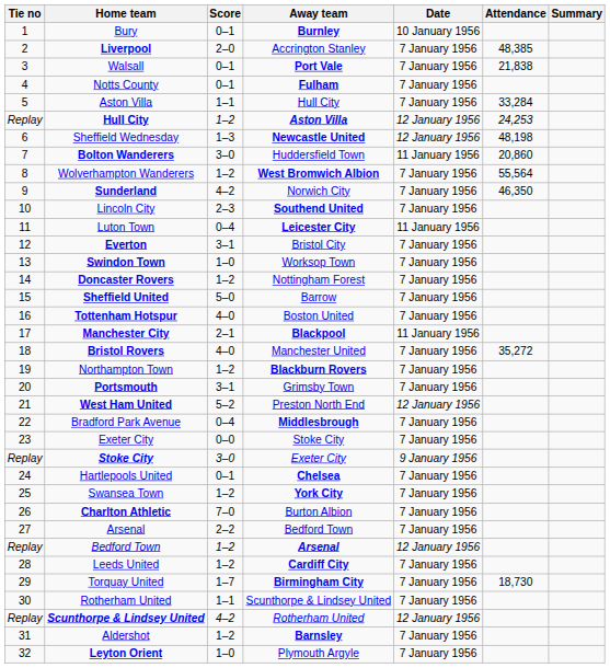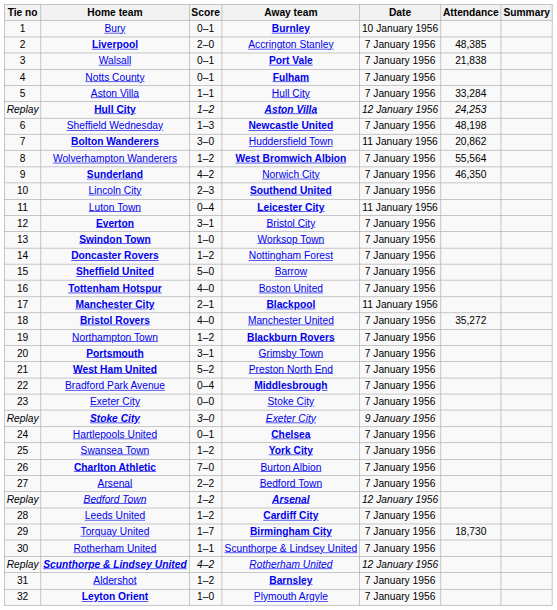Sheffield Wednesday | Date: 12 January 1956 -> 7 January 1956
Bolton Wanderers | Attendance: 20,860 -> 20,862
West Ham United | Date: 12 January 1956 -> 7 January 1956
